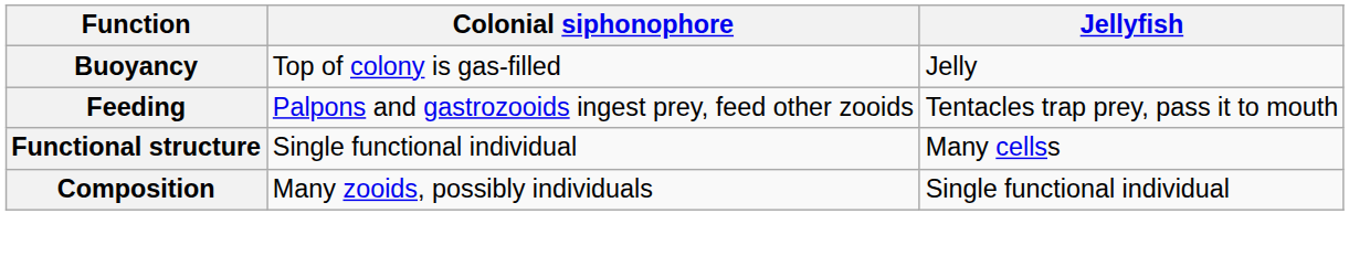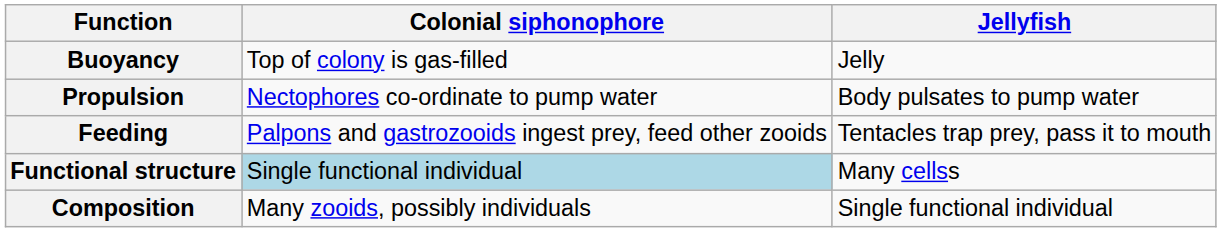+ row: Propulsion | Nectophores co-ordinate to pump water | Body pulsates to pump water
Functional structure | Colonial siphonophore: no background -> lightblue background
